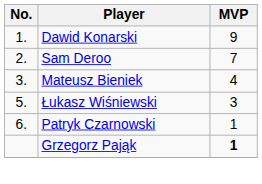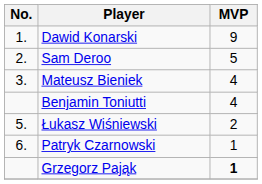Sam Deroo | MVP: 7 -> 5
+ row: Benjamin Toniutti | 4
Łukasz Wiśniewski | MVP: 3 -> 2
